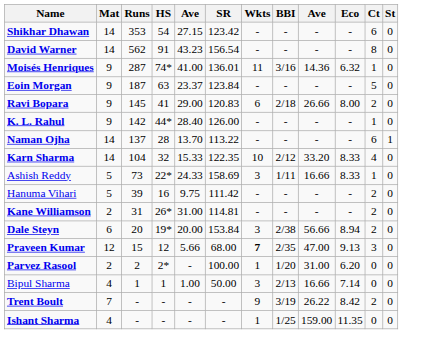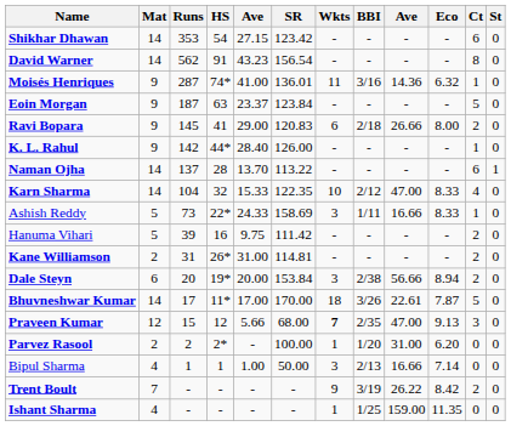Karn Sharma | column 9: 33.20 -> 47.00
+ row: Bhuvneshwar Kumar | 14 | 17 | 11* | 17.00 | 170.00 | 18 | 3/26 | 22.61 | 7.87 | 5 | 0
